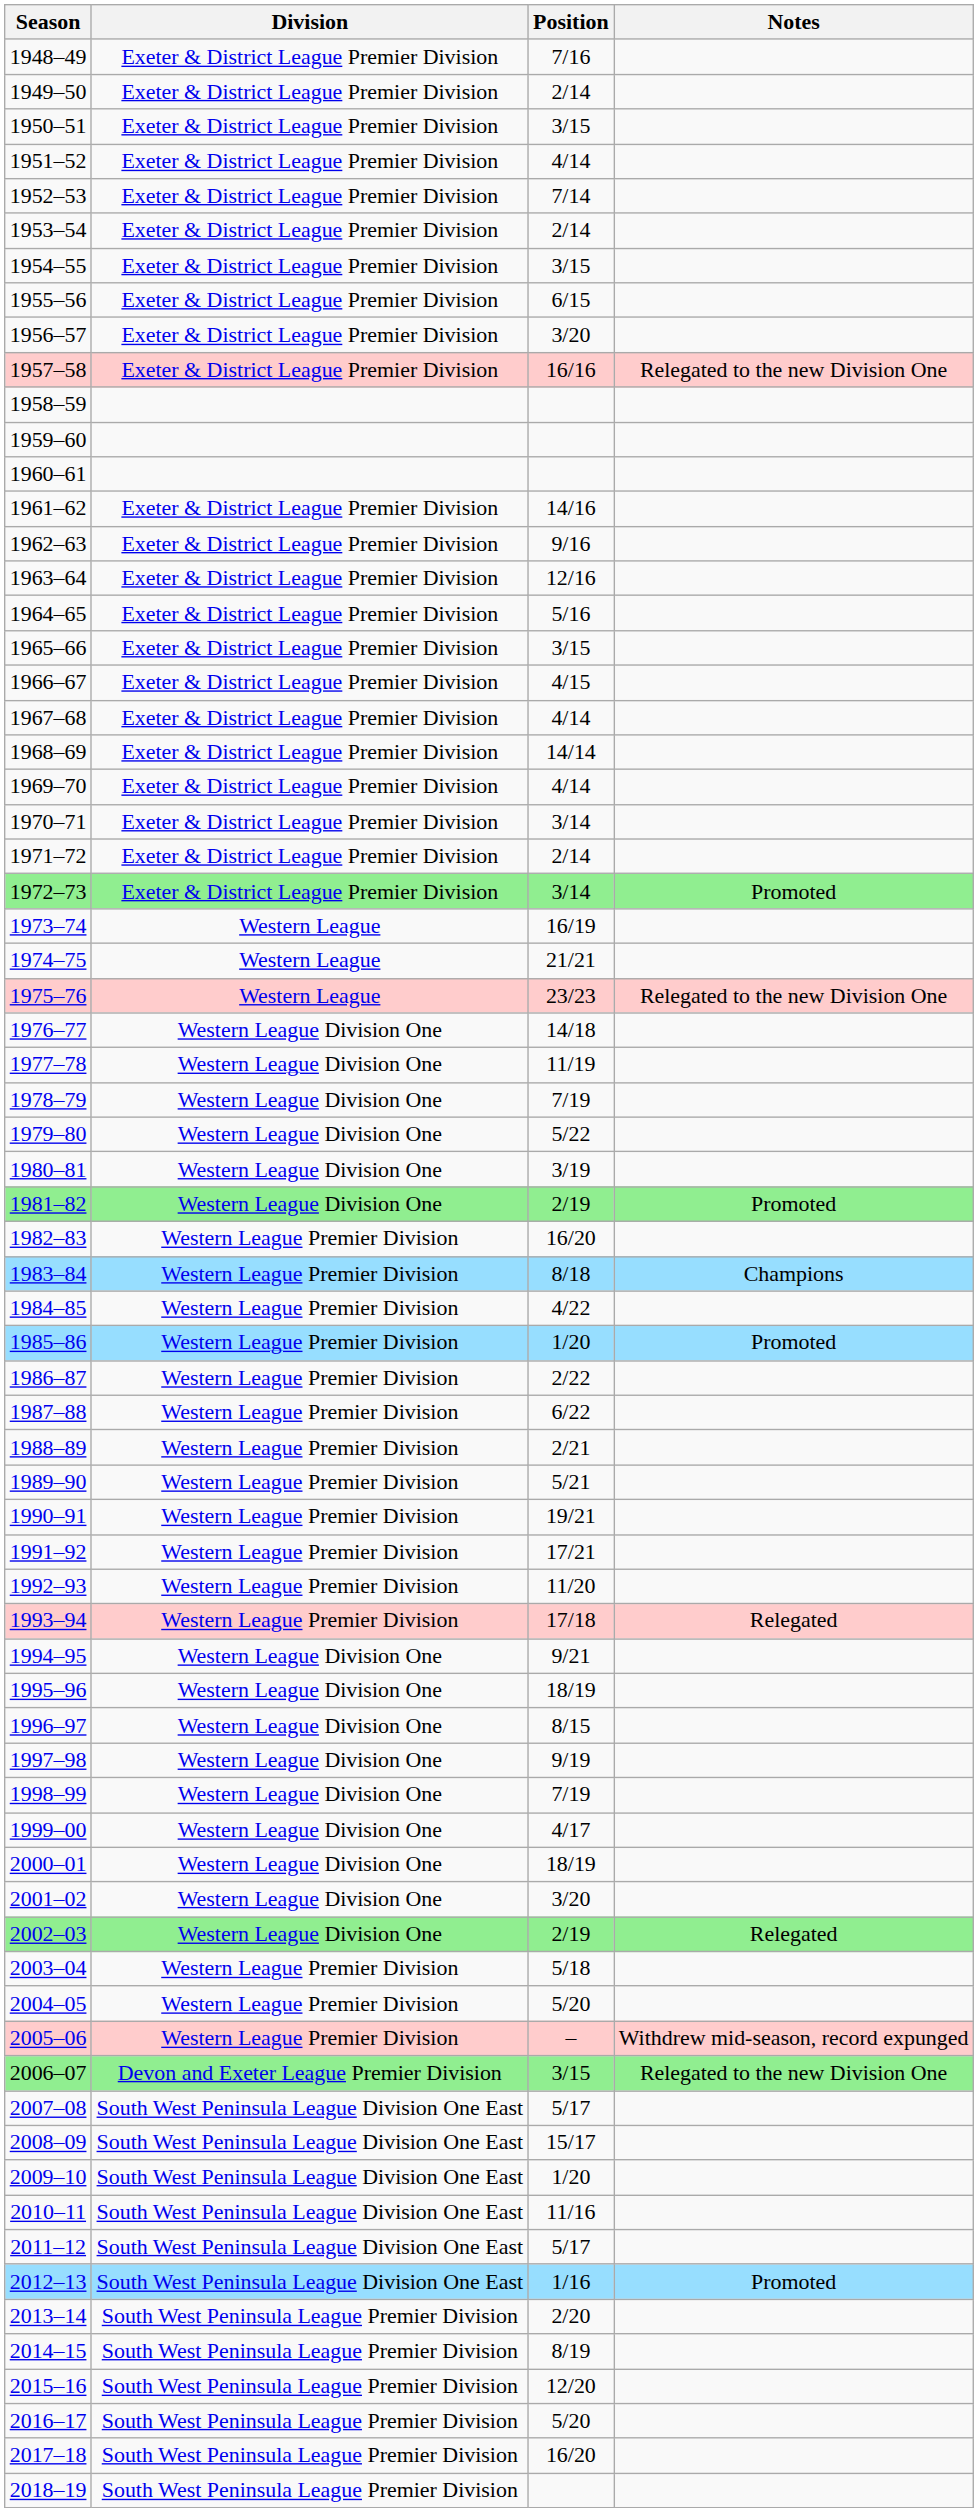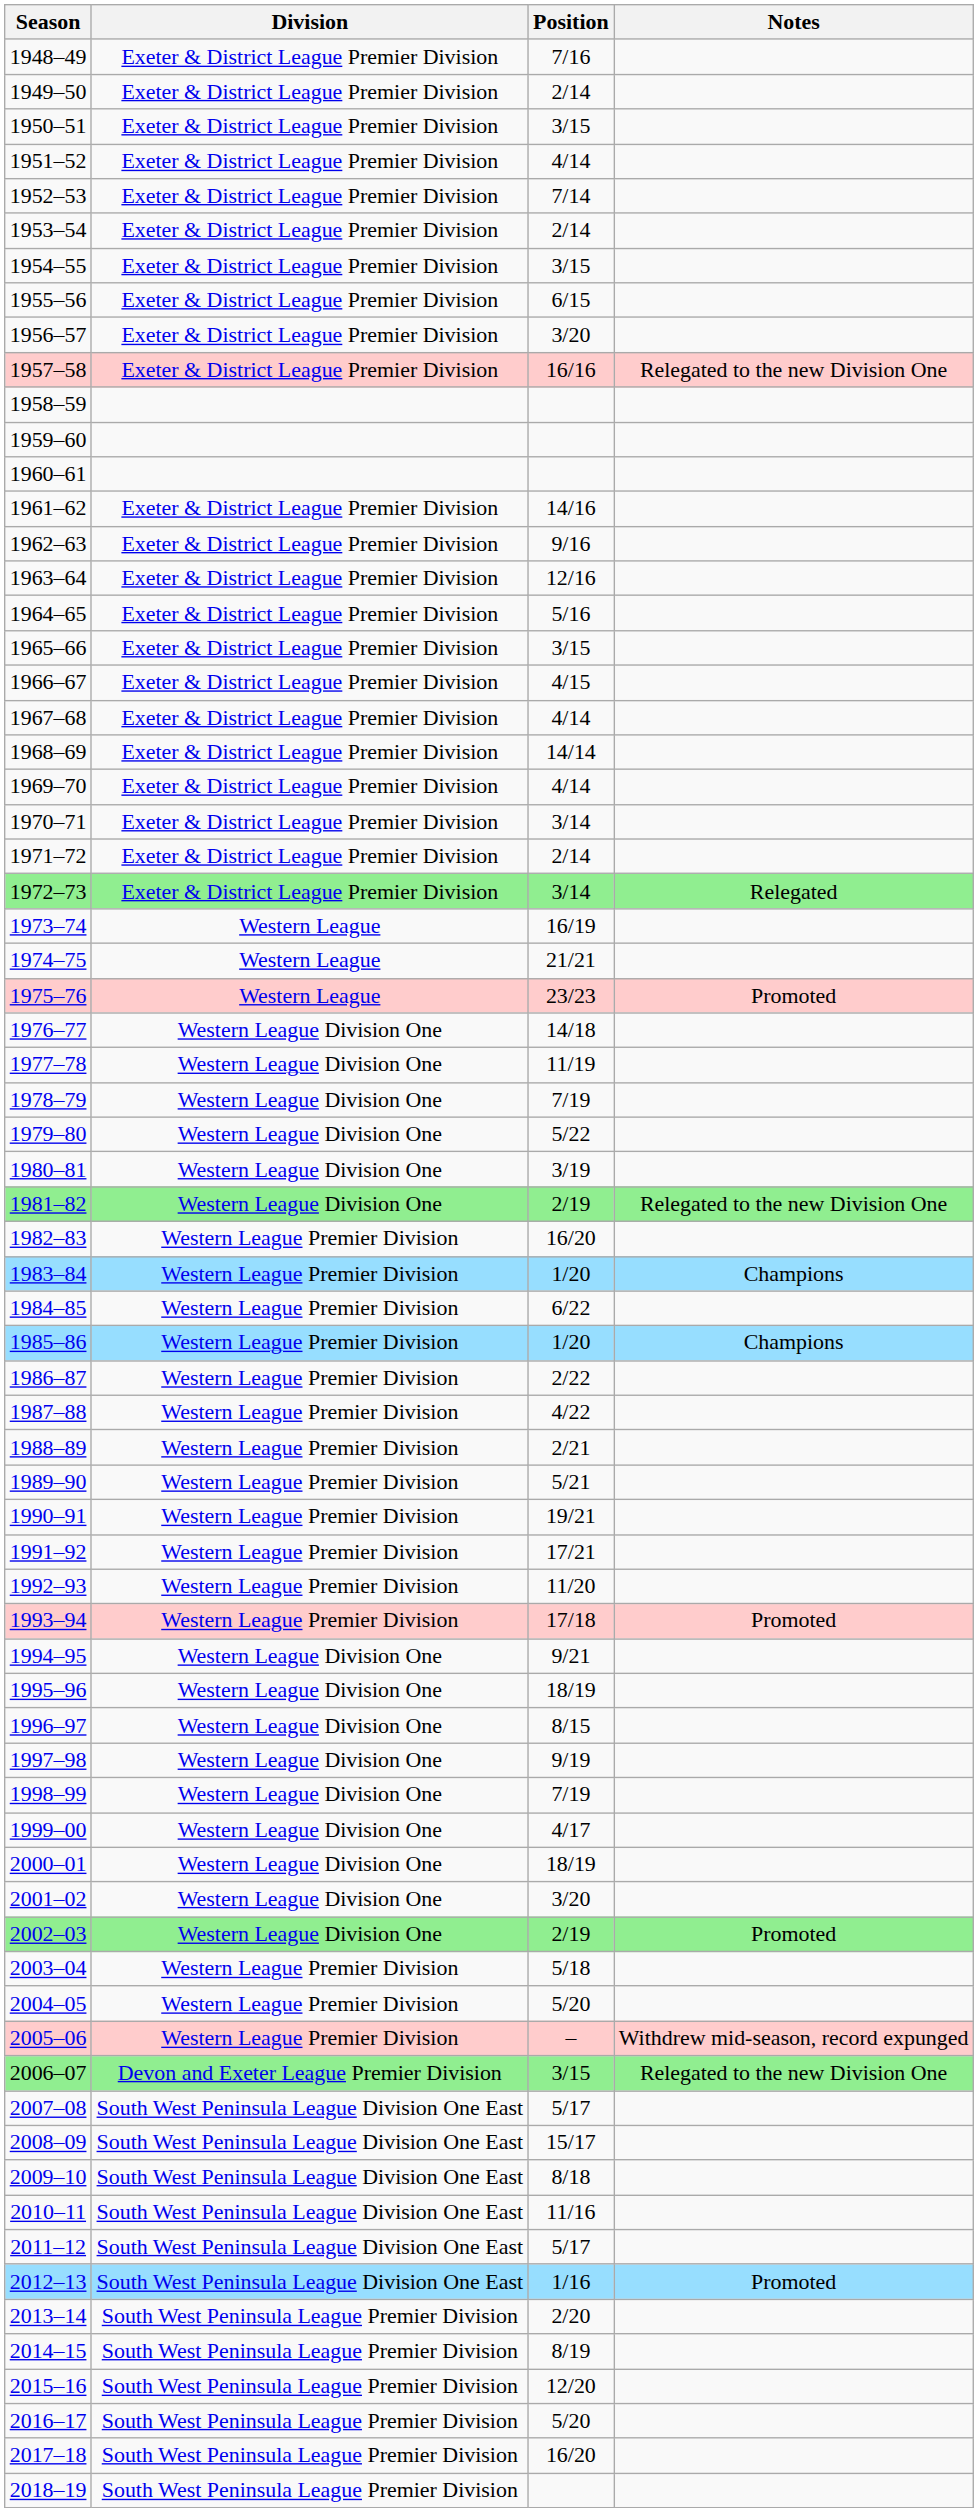1972–73 | Notes: Promoted -> Relegated
1975–76 | Notes: Relegated to the new Division One -> Promoted
1981–82 | Notes: Promoted -> Relegated to the new Division One
1983–84 | Position: 8/18 -> 1/20
1984–85 | Position: 4/22 -> 6/22
1985–86 | Notes: Promoted -> Champions
1987–88 | Position: 6/22 -> 4/22
1993–94 | Notes: Relegated -> Promoted
2002–03 | Notes: Relegated -> Promoted
2009–10 | Position: 1/20 -> 8/18
